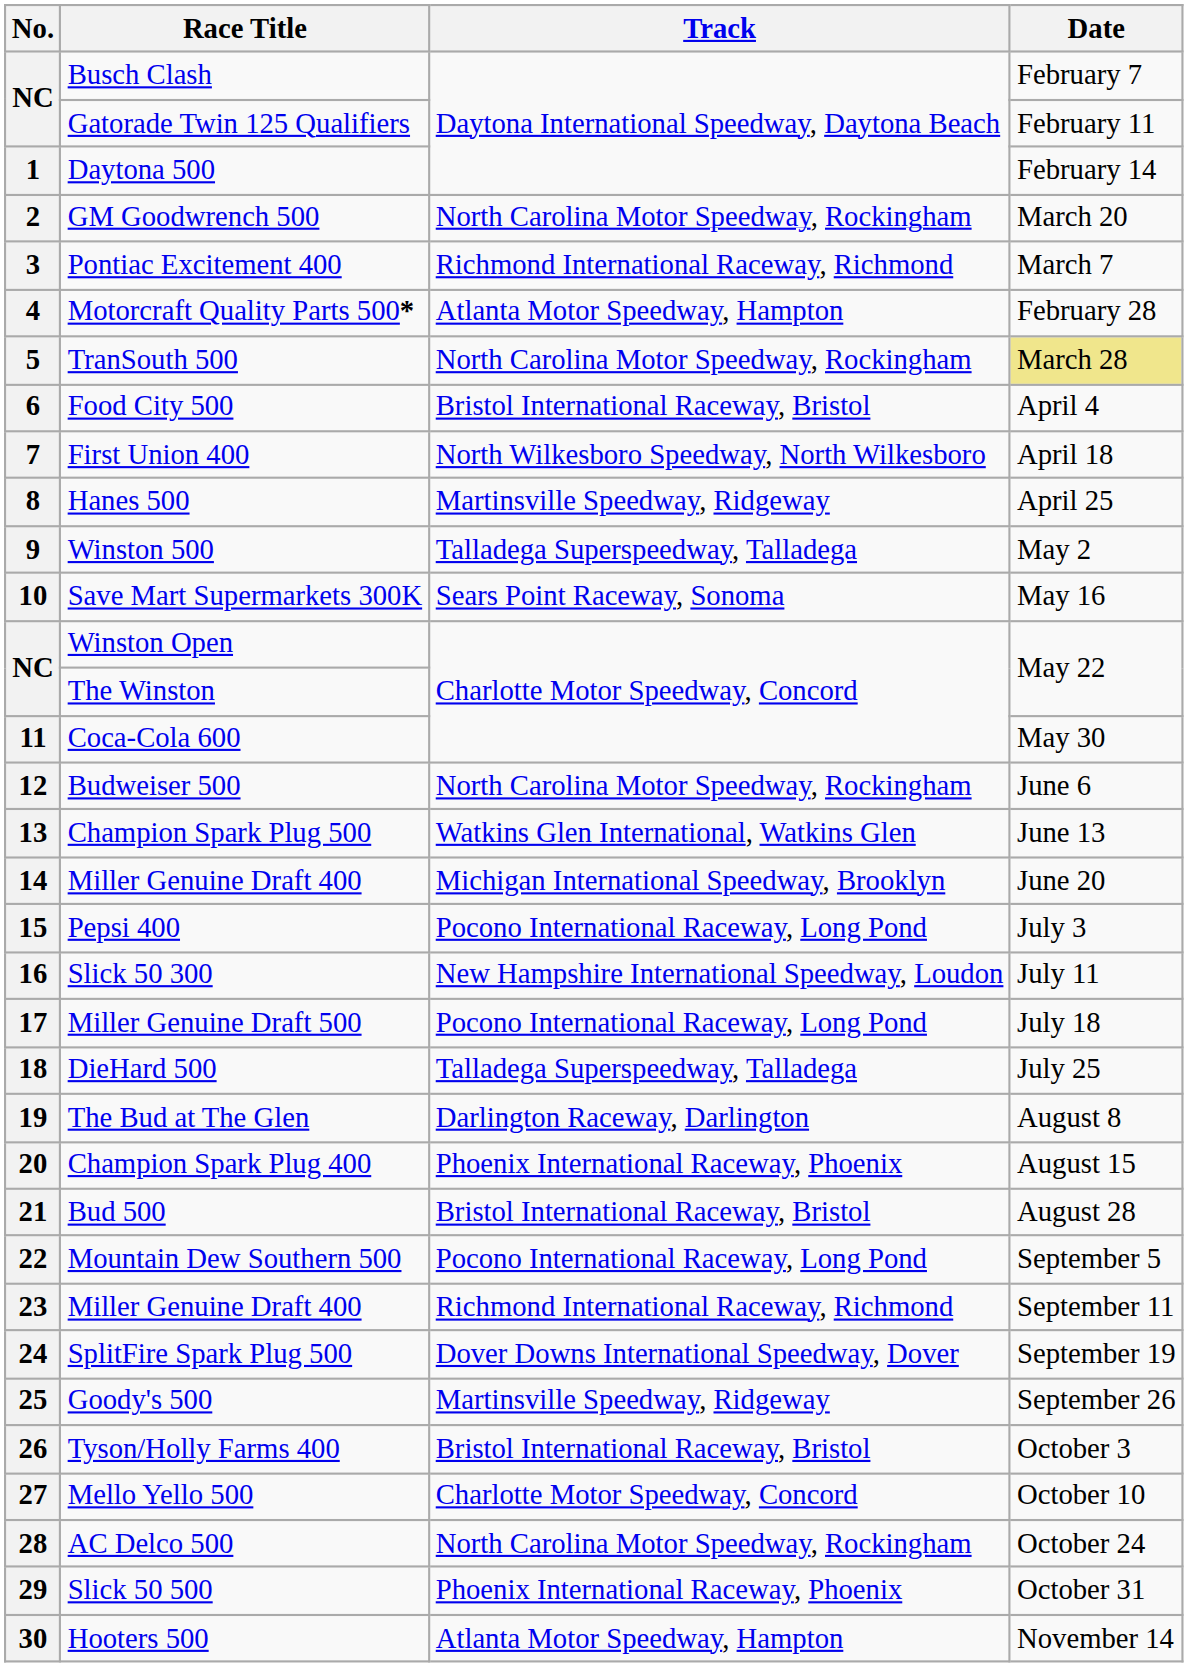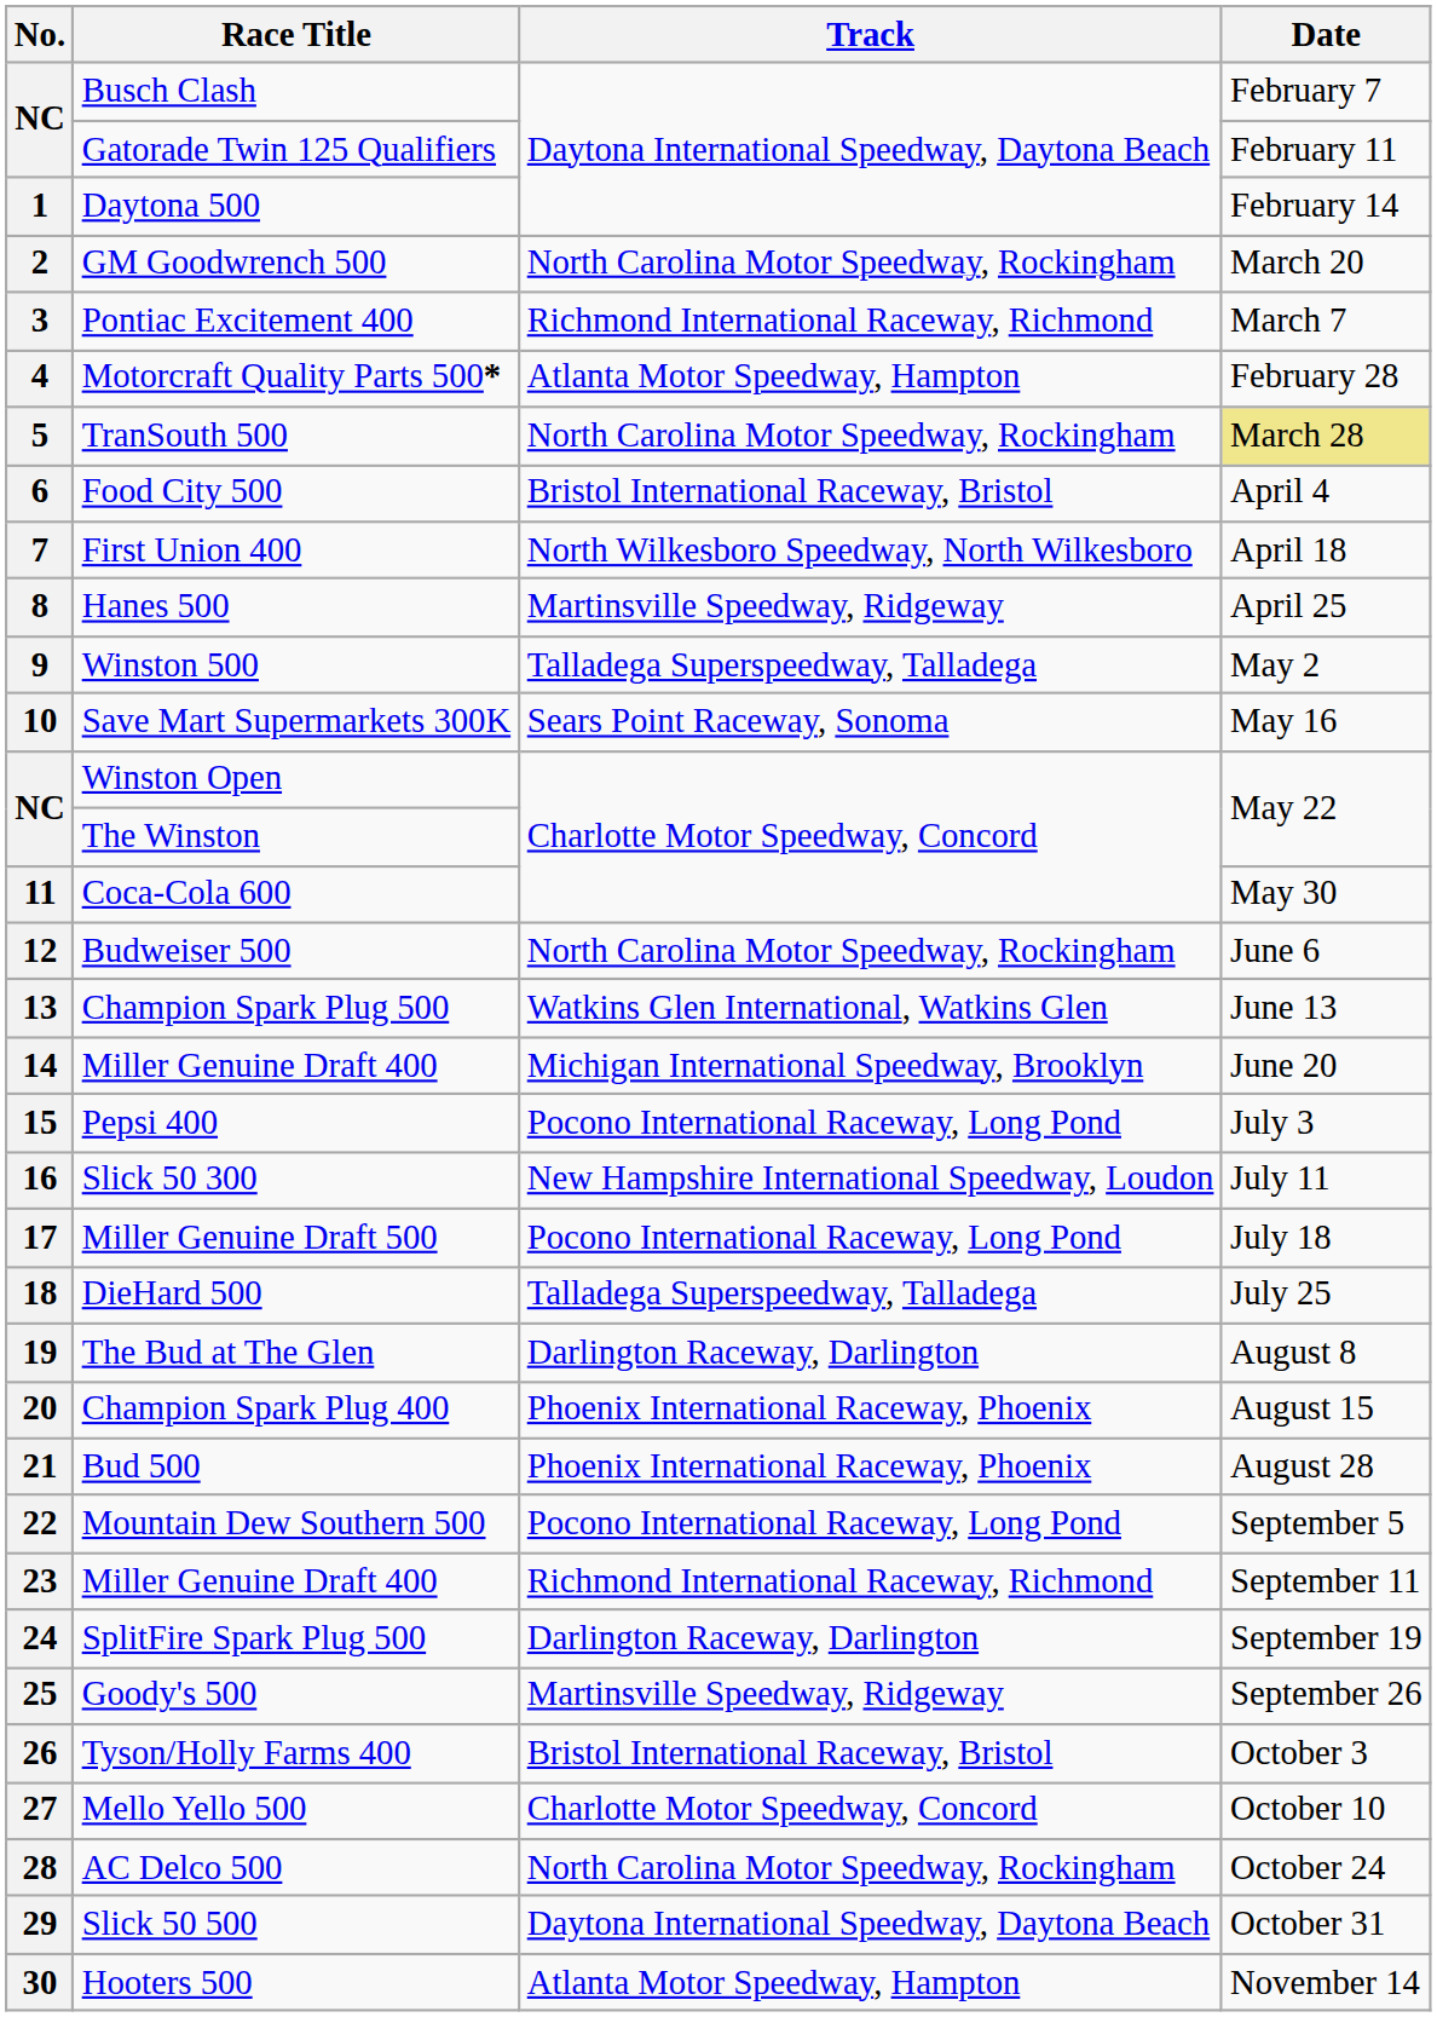21 | Track: Bristol International Raceway, Bristol -> Phoenix International Raceway, Phoenix
24 | Track: Dover Downs International Speedway, Dover -> Darlington Raceway, Darlington
29 | Track: Phoenix International Raceway, Phoenix -> Daytona International Speedway, Daytona Beach
